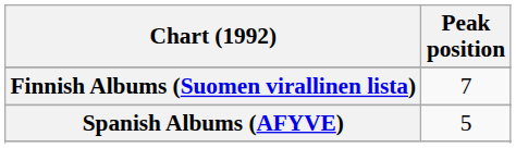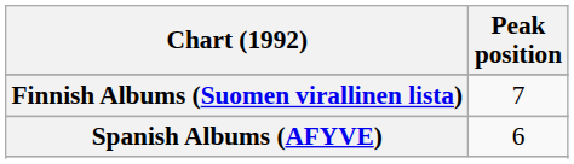Spanish Albums (AFYVE) | Peak position: 5 -> 6
